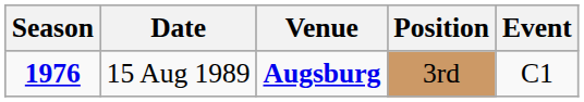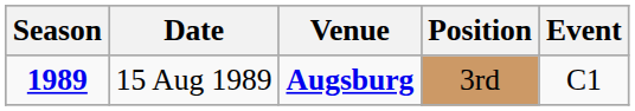15 Aug 1989 | Season: 1976 -> 1989
